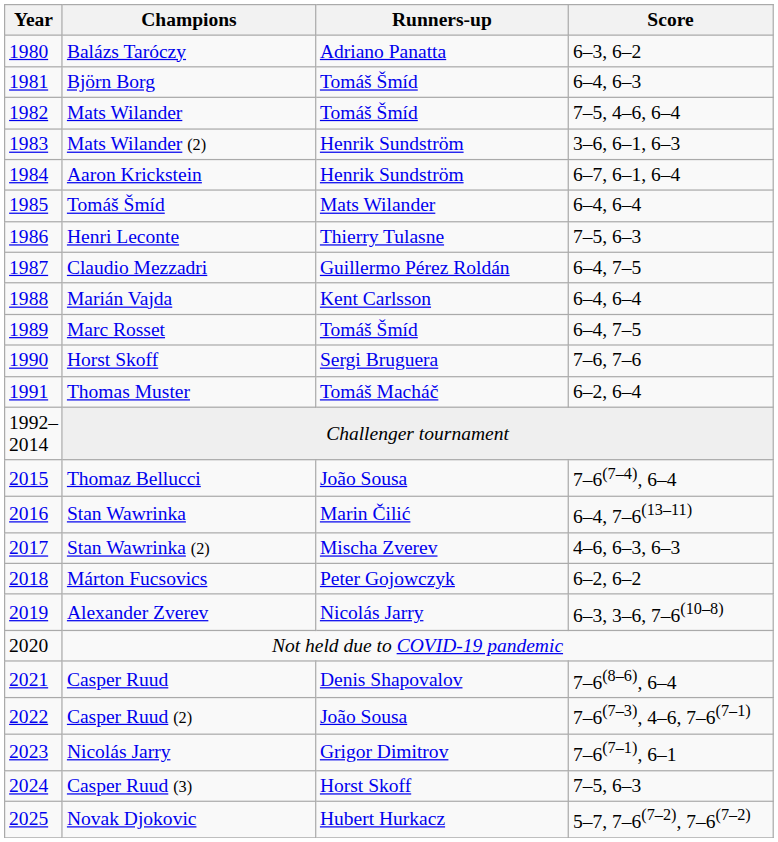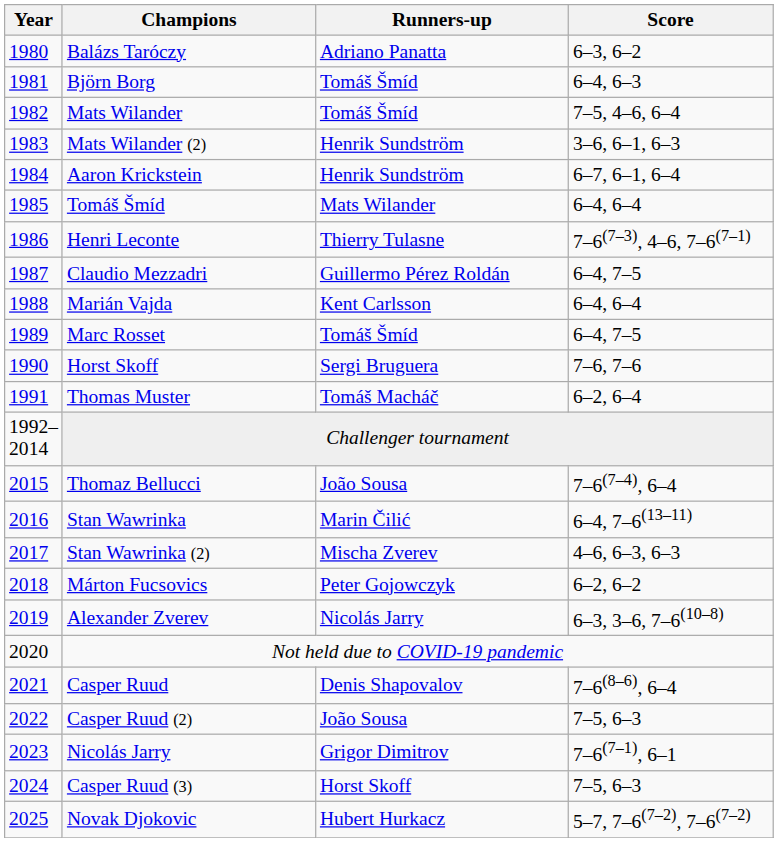Henri Leconte | Score: 7–5, 6–3 -> 7–6(7–3), 4–6, 7–6(7–1)
Casper Ruud (2) | Score: 7–6(7–3), 4–6, 7–6(7–1) -> 7–5, 6–3
